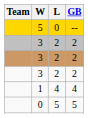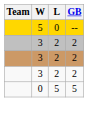- row: 1 | 4 | 4
